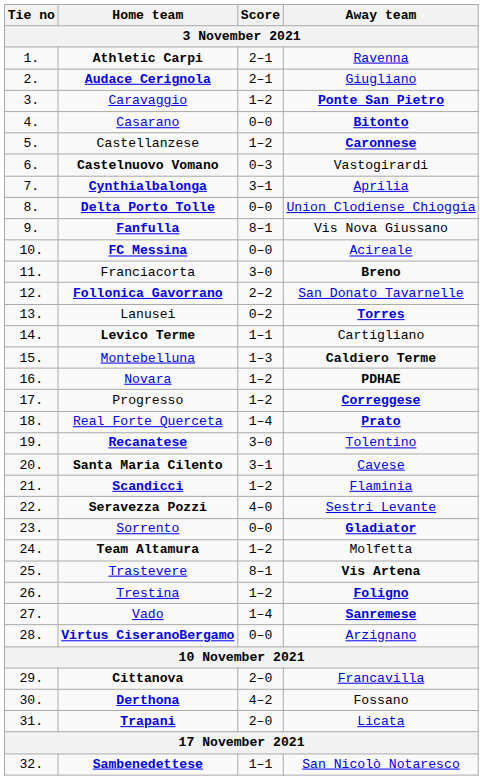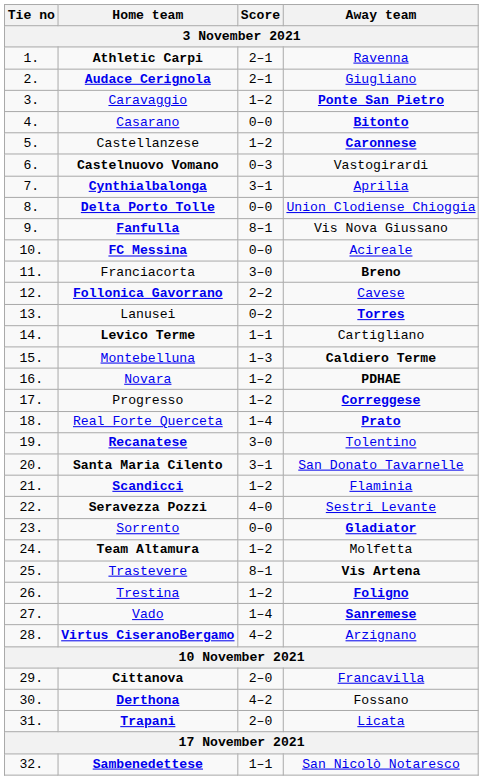Follonica Gavorrano | Away team: San Donato Tavarnelle -> Cavese
Santa Maria Cilento | Away team: Cavese -> San Donato Tavarnelle
Virtus CiseranoBergamo | Score: 0–0 -> 4–2
